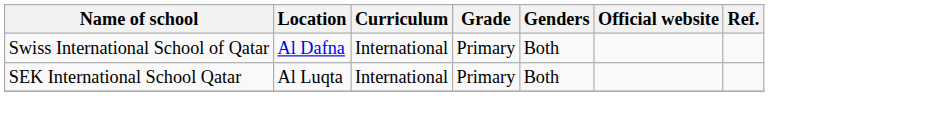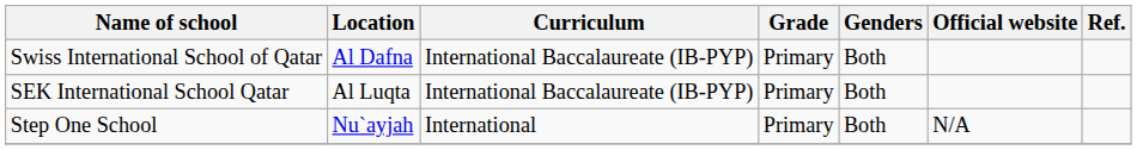Swiss International School of Qatar | Curriculum: International -> International Baccalaureate (IB-PYP)
SEK International School Qatar | Curriculum: International -> International Baccalaureate (IB-PYP)
+ row: Step One School | Nu`ayjah | International | Primary | Both | N/A
